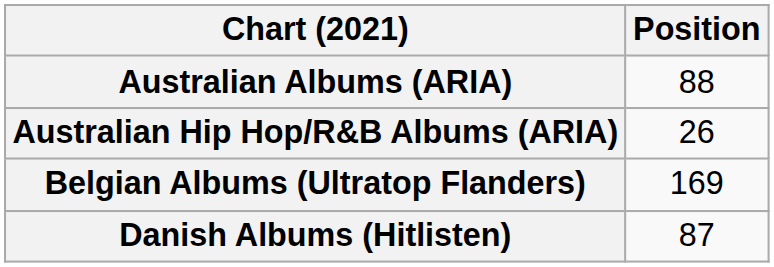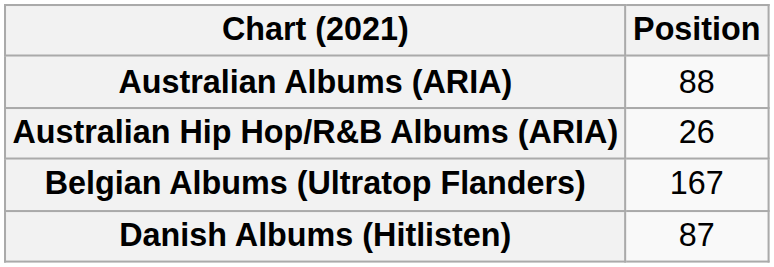Belgian Albums (Ultratop Flanders) | Position: 169 -> 167
